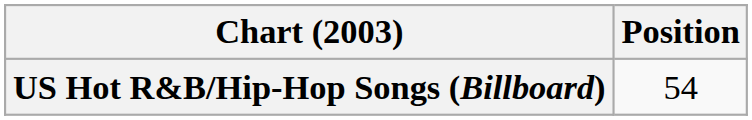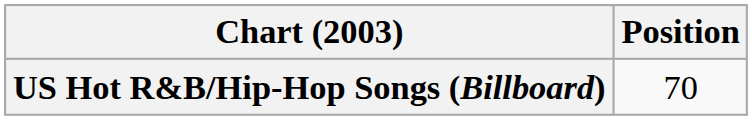US Hot R&B/Hip-Hop Songs (Billboard) | Position: 54 -> 70
